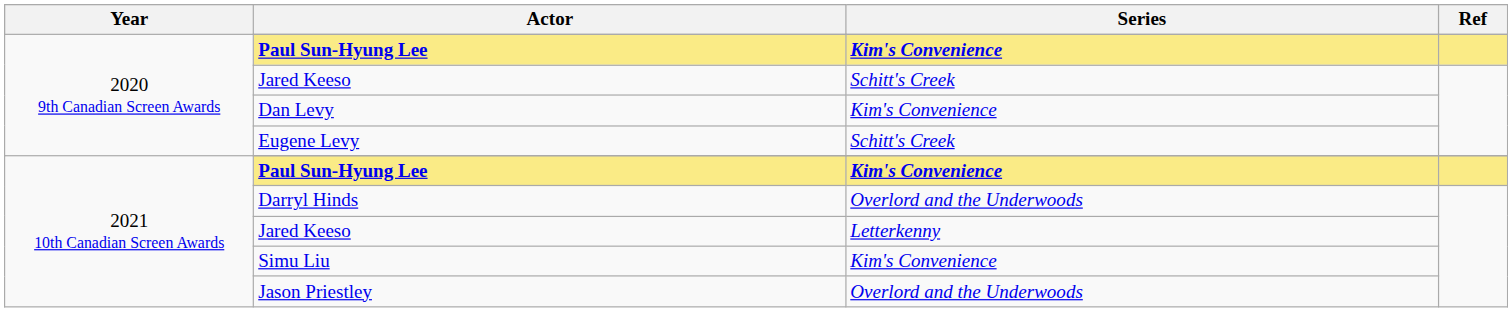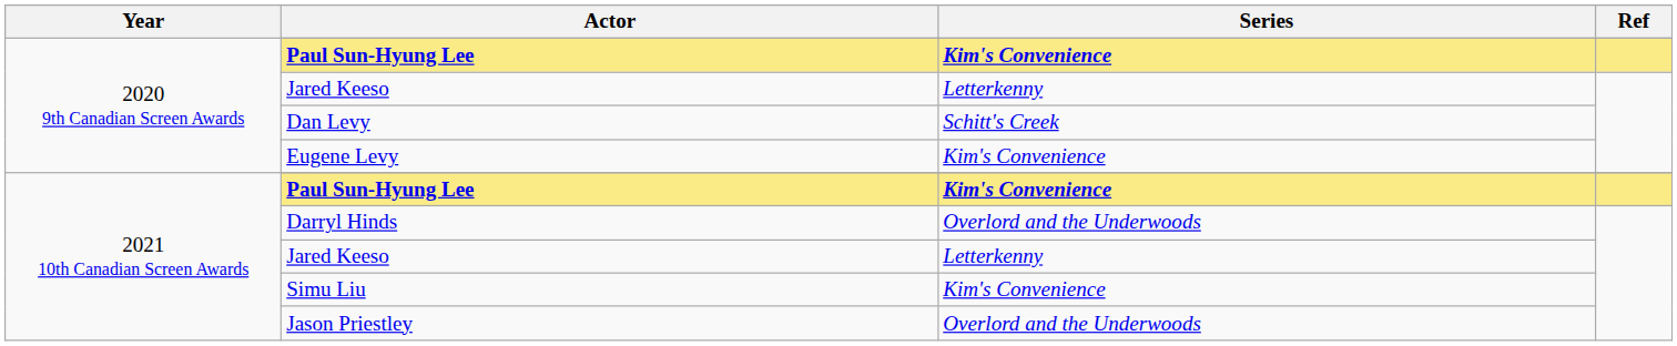2020 9th Canadian Screen Awards / Jared Keeso | Series: Schitt's Creek -> Letterkenny
Dan Levy | Series: Kim's Convenience -> Schitt's Creek
Eugene Levy | Series: Schitt's Creek -> Kim's Convenience
